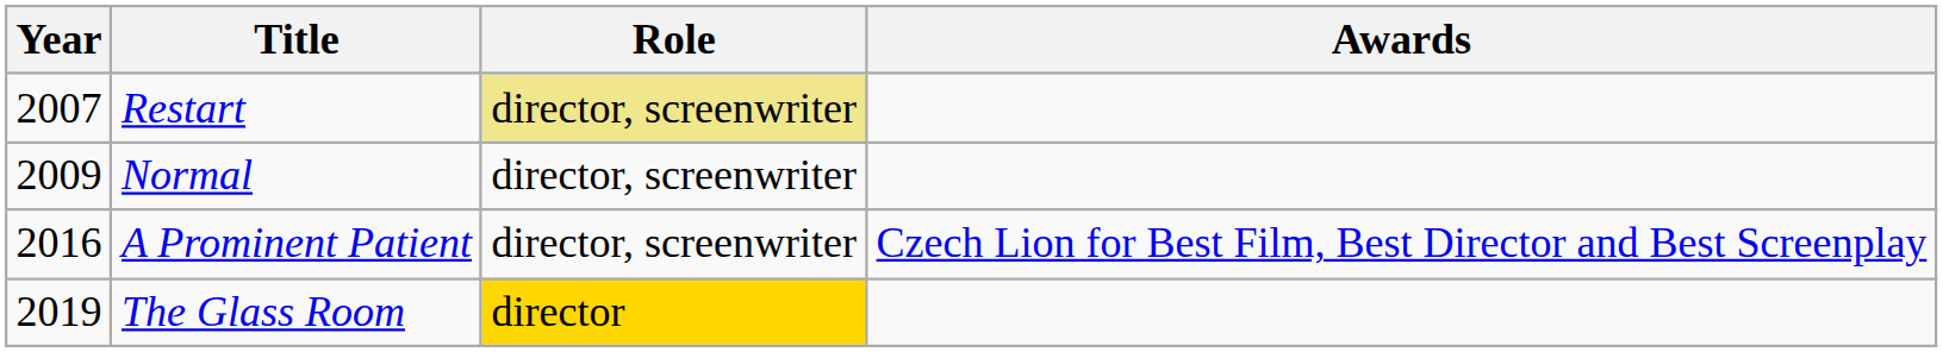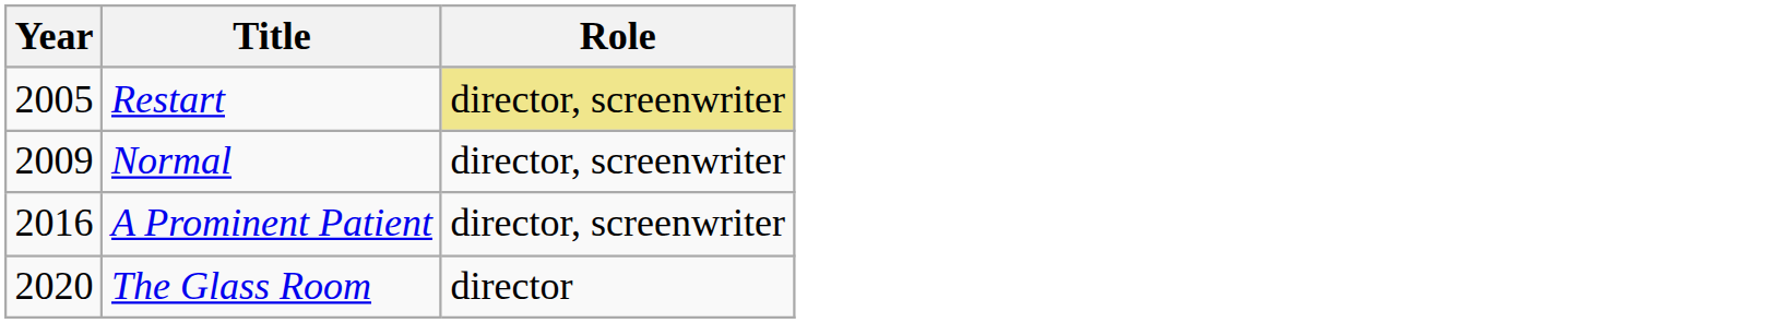- column: Awards | Czech Lion for Best Film, Best Director and Best Screenplay
Restart | Year: 2007 -> 2005
The Glass Room | Year: 2019 -> 2020
The Glass Room | Role: gold background -> no background
